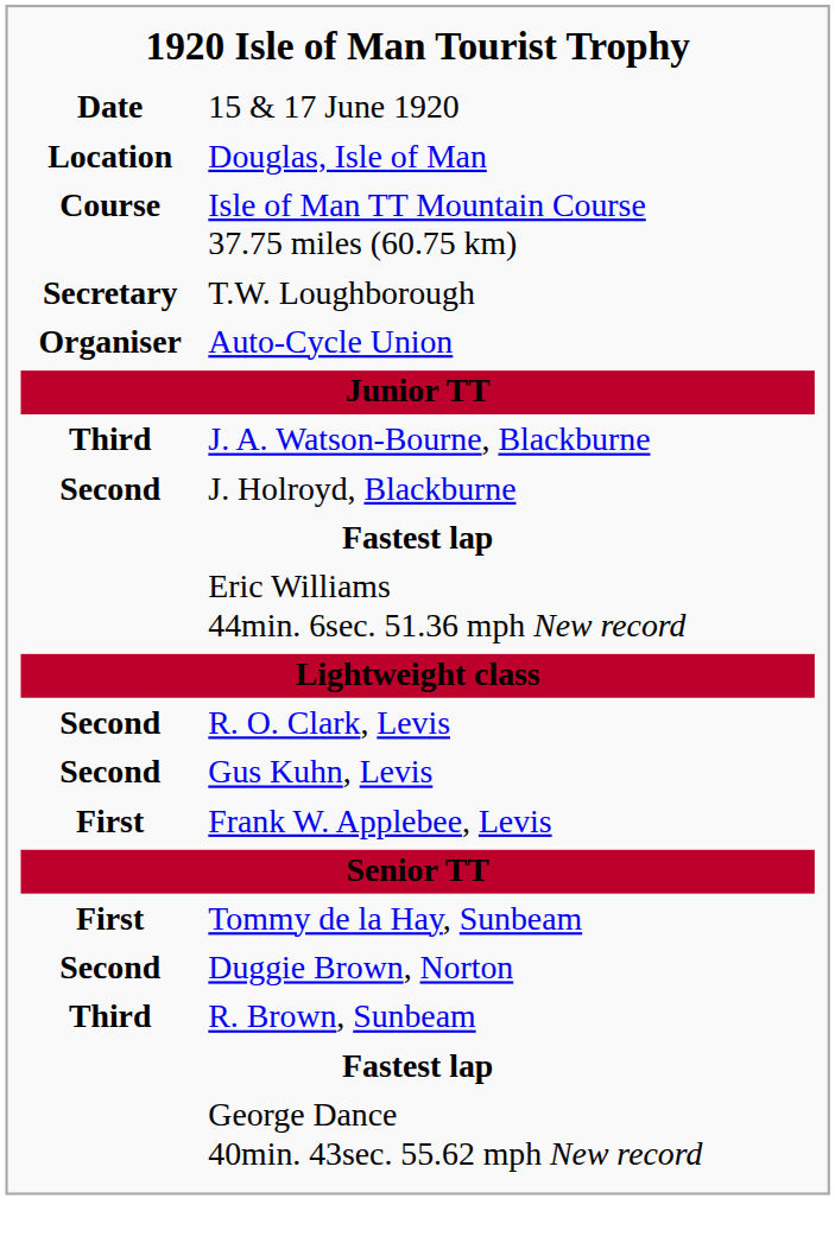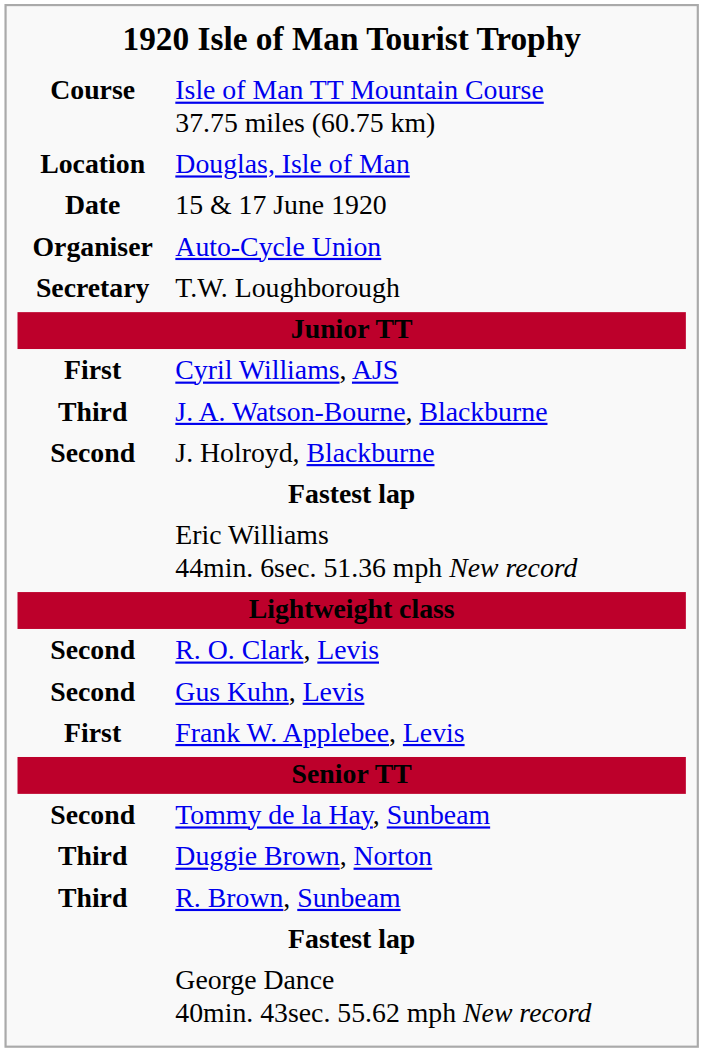rows swapped: 15 & 17 June 1920 <-> Isle of Man TT Mountain Course 37.75 miles (60.75 km)
rows swapped: Auto-Cycle Union <-> T.W. Loughborough
+ row: First | Cyril Williams, AJS
Tommy de la Hay, Sunbeam | column 1: First -> Second
Duggie Brown, Norton | column 1: Second -> Third
